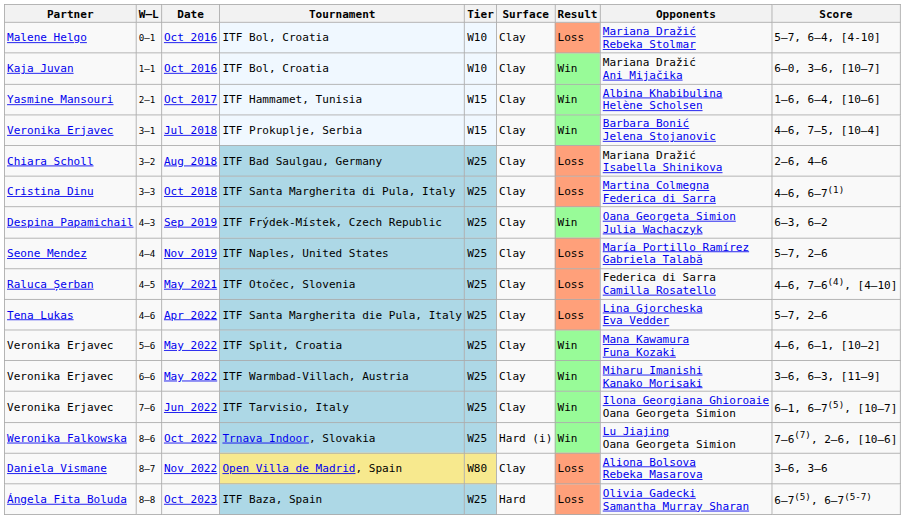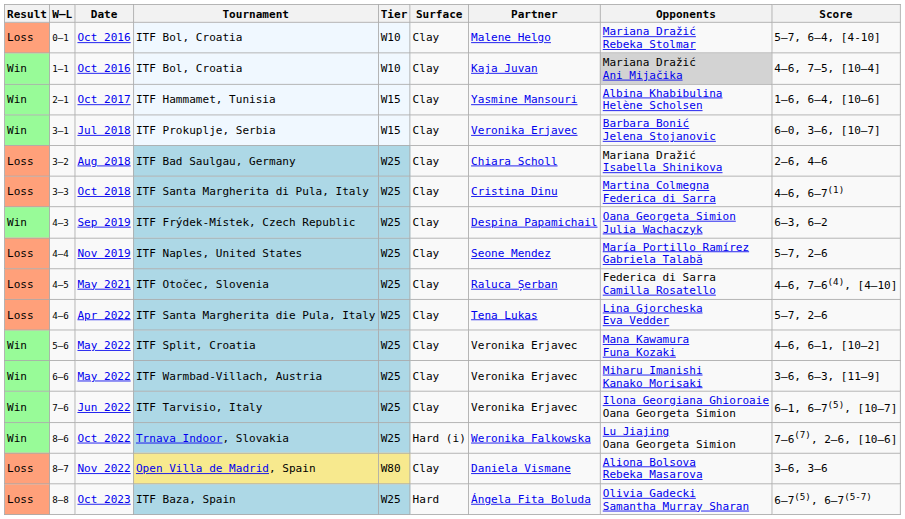columns swapped: Result <-> Partner
1–1 / ITF Bol, Croatia | Opponents: no background -> lightgrey background
1–1 / ITF Bol, Croatia | Score: 6–0, 3–6, [10–7] -> 4–6, 7–5, [10–4]
ITF Prokuplje, Serbia | Score: 4–6, 7–5, [10–4] -> 6–0, 3–6, [10–7]
